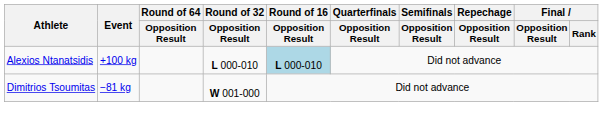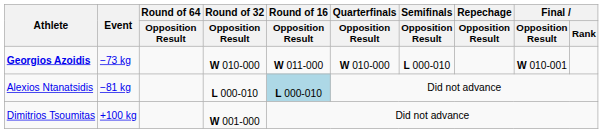+ row: Georgios Azoidis | −73 kg | W 010-000 | W 011-000 | W 010-000 | L 000-010 | W 010-001
Alexios Ntanatsidis | Event: +100 kg -> −81 kg
Dimitrios Tsoumitas | Event: −81 kg -> +100 kg
